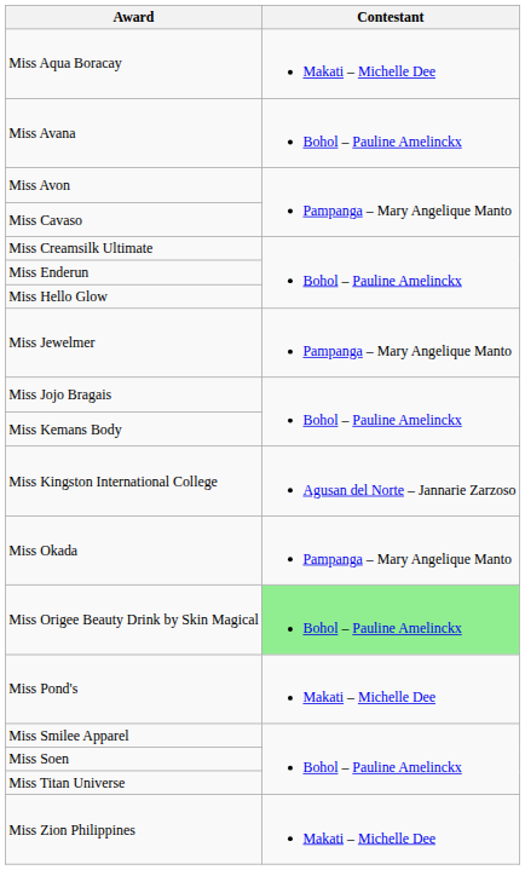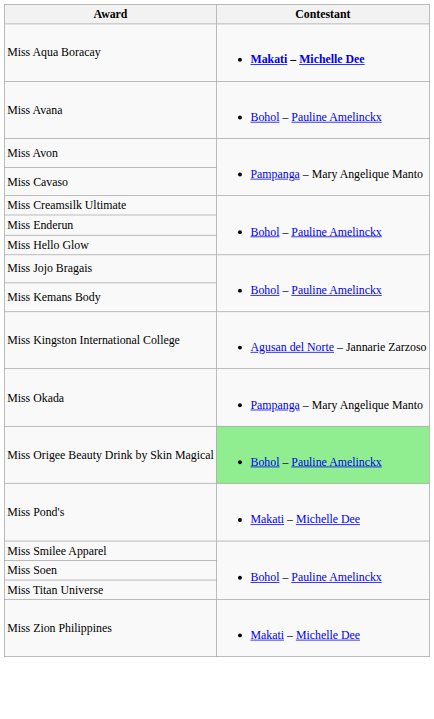Miss Aqua Boracay | Contestant: normal -> bold
- row: Miss Jewelmer | Pampanga – Mary Angelique Manto
